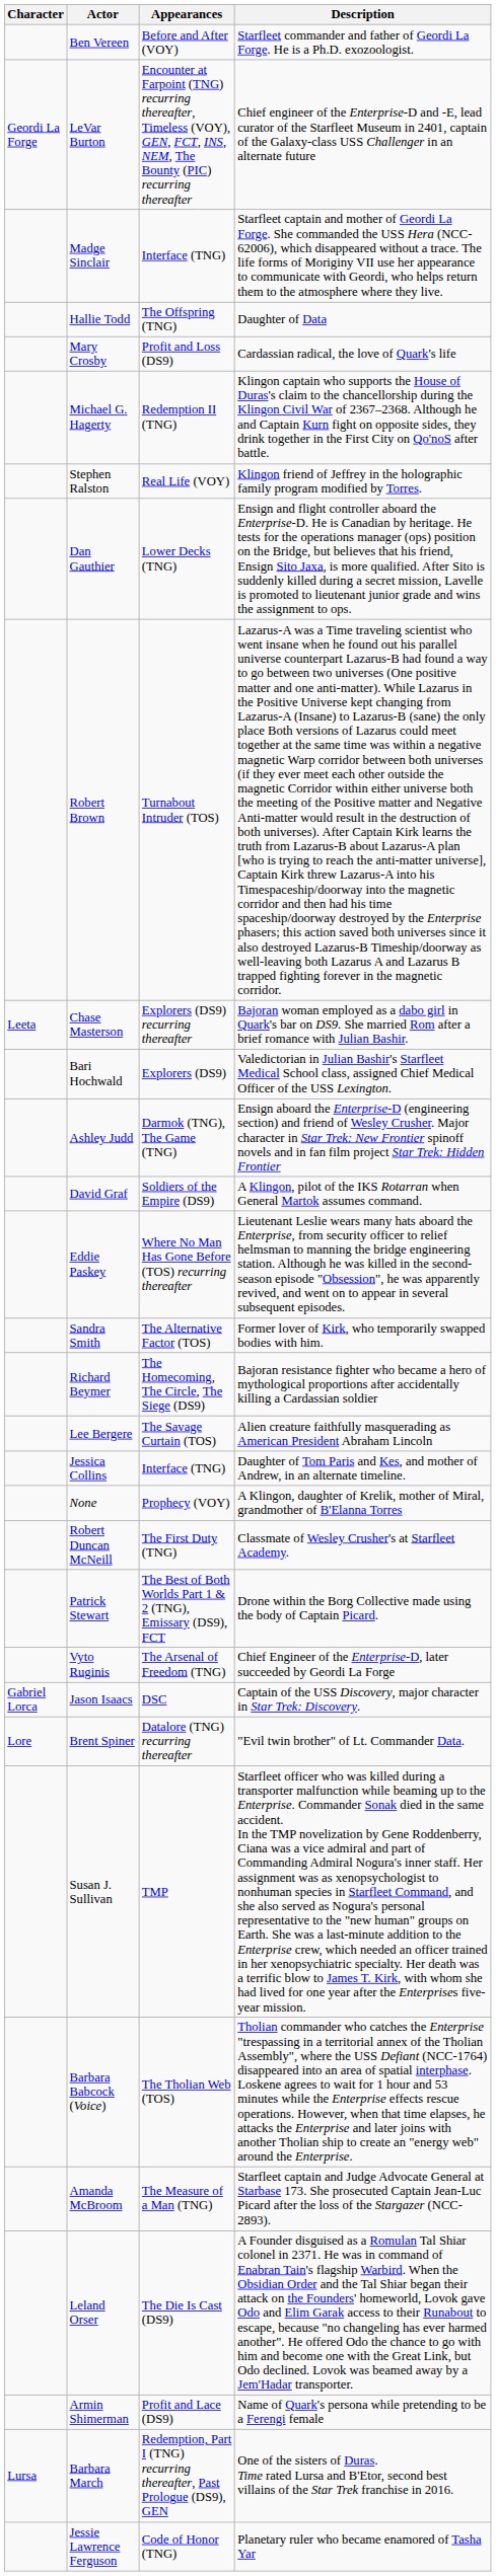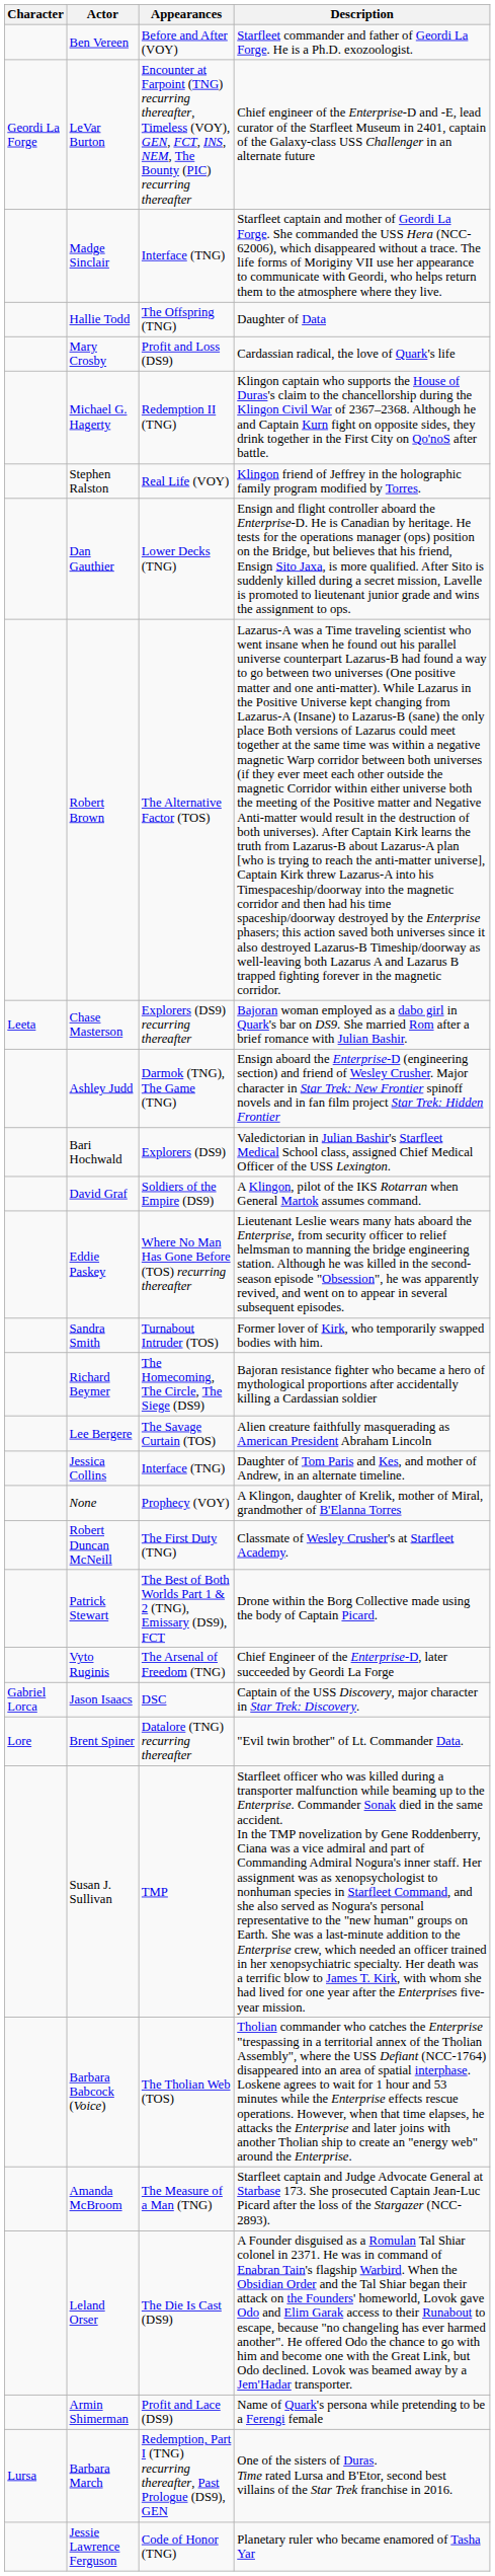Robert Brown | Appearances: Turnabout Intruder (TOS) -> The Alternative Factor (TOS)
rows swapped: Ashley Judd <-> Bari Hochwald
Sandra Smith | Appearances: The Alternative Factor (TOS) -> Turnabout Intruder (TOS)
